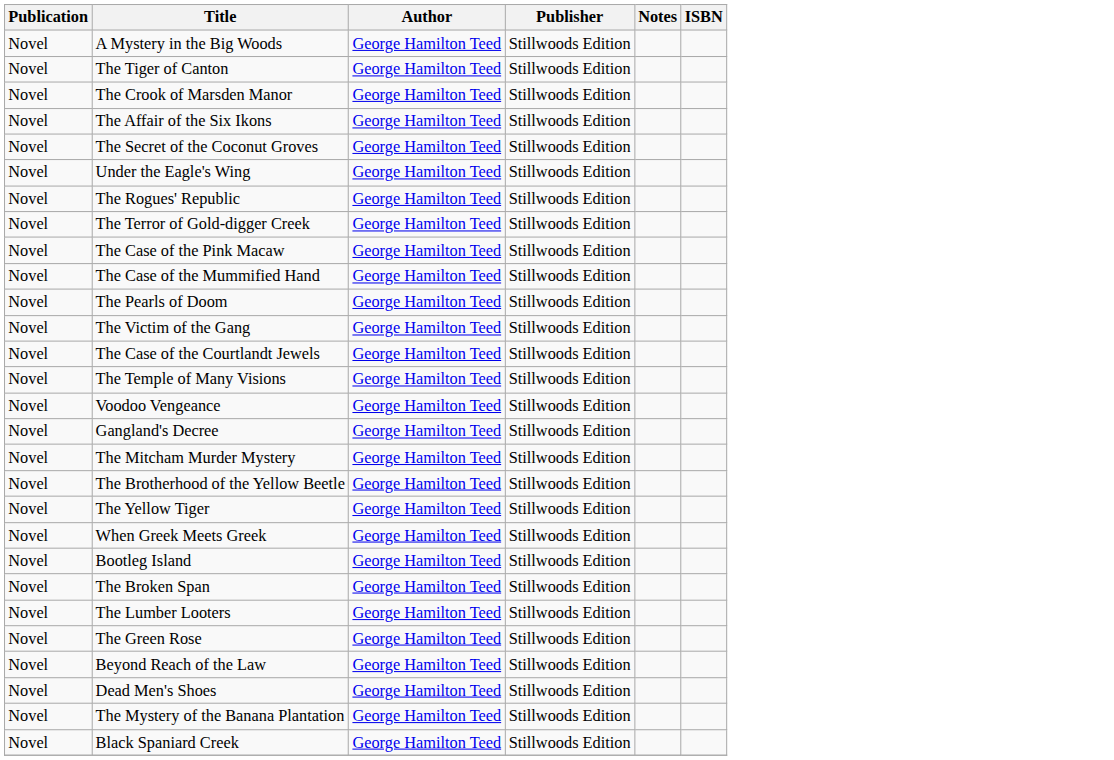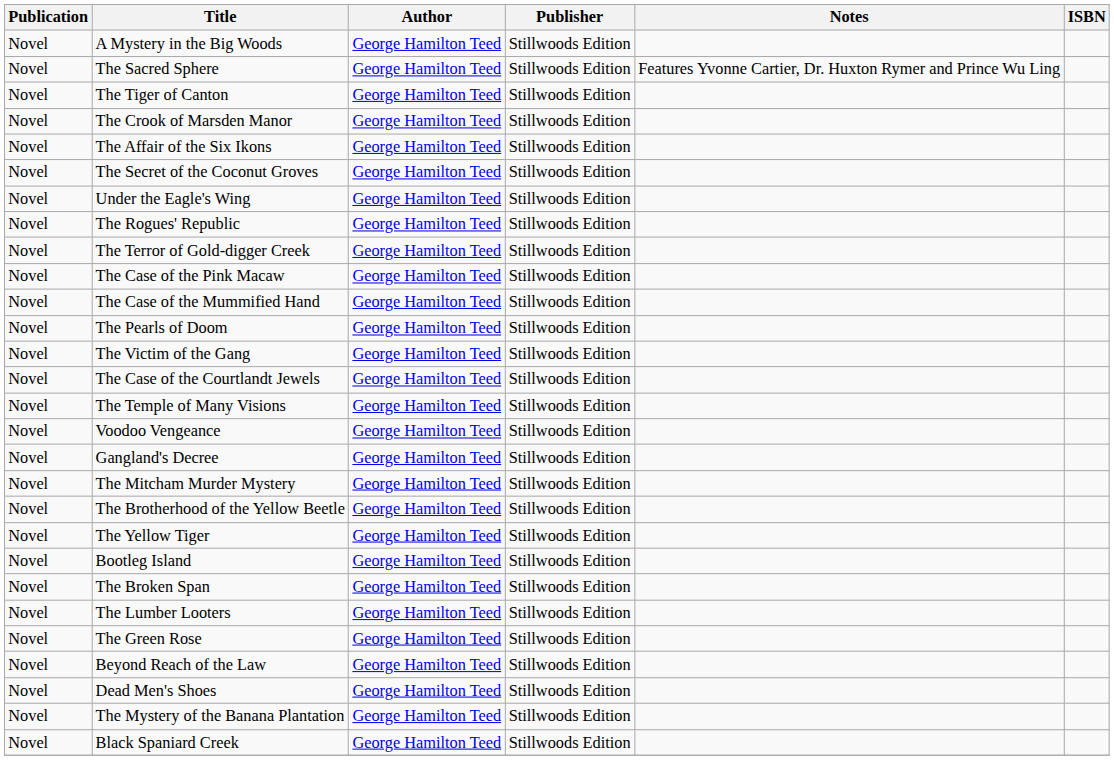+ row: Novel | The Sacred Sphere | George Hamilton Teed | Stillwoods Edition | Features Yvonne Cartier, Dr. Huxton Rymer and Prince Wu Ling
- row: Novel | When Greek Meets Greek | George Hamilton Teed | Stillwoods Edition
